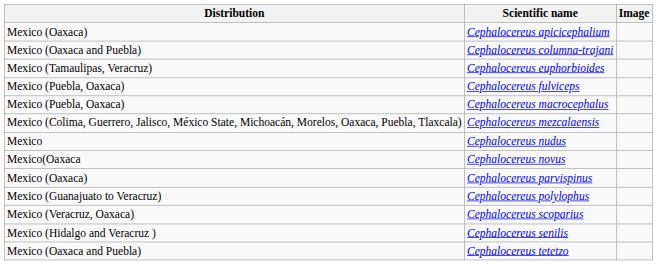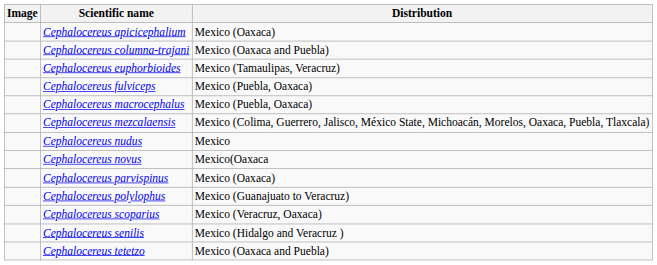columns swapped: Image <-> Distribution
